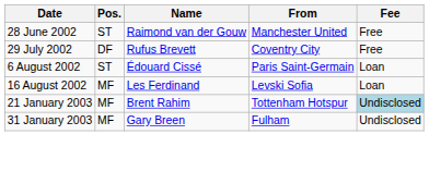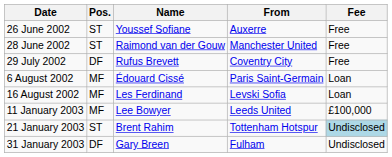+ row: 26 June 2002 | ST | Youssef Sofiane | Auxerre | Free
6 August 2002 | Pos.: ST -> MF
+ row: 11 January 2003 | MF | Lee Bowyer | Leeds United | £100,000
21 January 2003 | Pos.: MF -> ST
31 January 2003 | Pos.: MF -> DF
